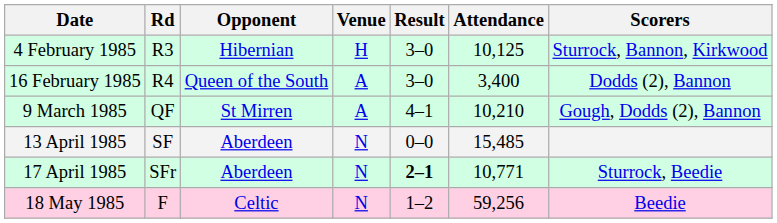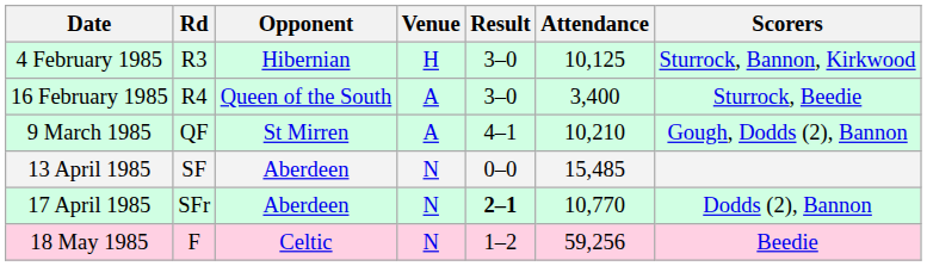16 February 1985 | Scorers: Dodds (2), Bannon -> Sturrock, Beedie
17 April 1985 | Attendance: 10,771 -> 10,770
17 April 1985 | Scorers: Sturrock, Beedie -> Dodds (2), Bannon
